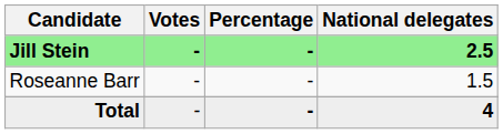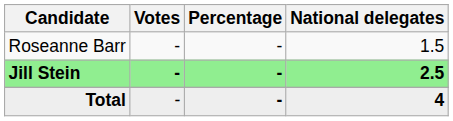rows swapped: Jill Stein <-> Roseanne Barr
